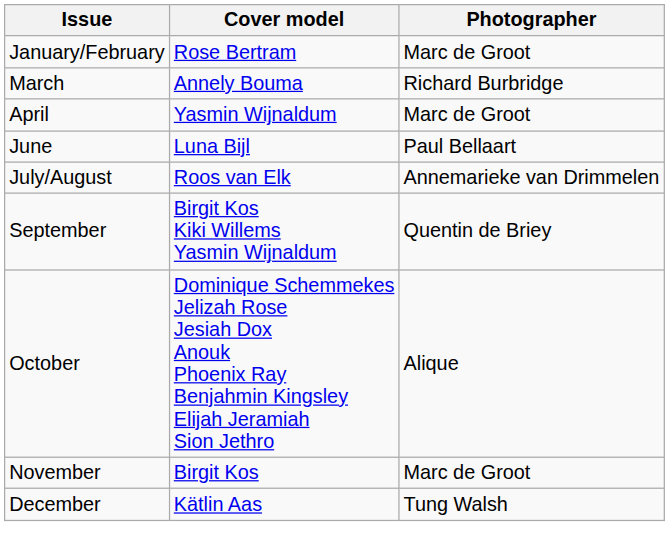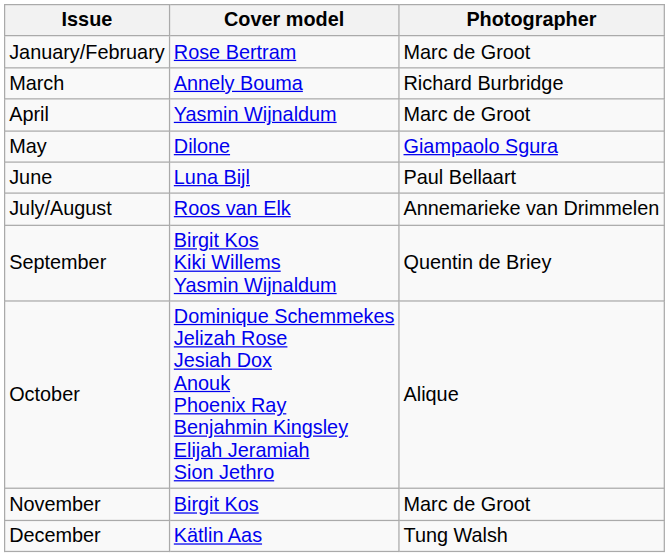+ row: May | Dilone | Giampaolo Sgura
